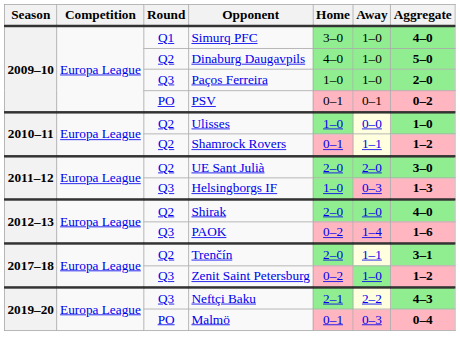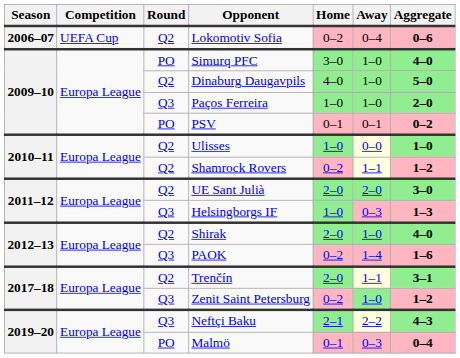+ row: 2006–07 | UEFA Cup | Q2 | Lokomotiv Sofia | 0–2 | 0–4 | 0–6
Simurq PFC | Round: Q1 -> PO
Shamrock Rovers | Home: 0–1 -> 0–2
